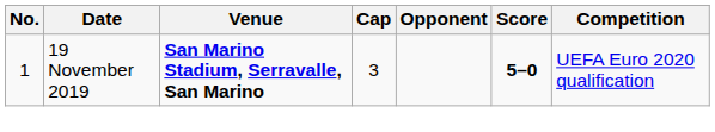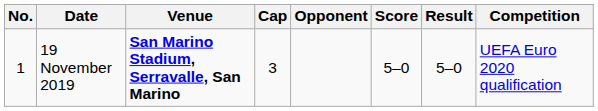+ column: Result | 5–0
19 November 2019 | Score: bold -> normal
